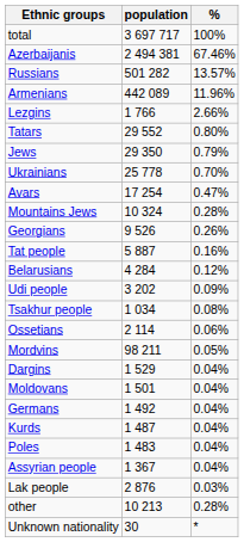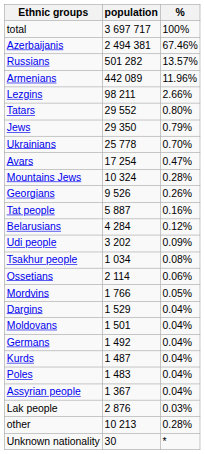Lezgins | population: 1 766 -> 98 211
Mordvins | population: 98 211 -> 1 766
